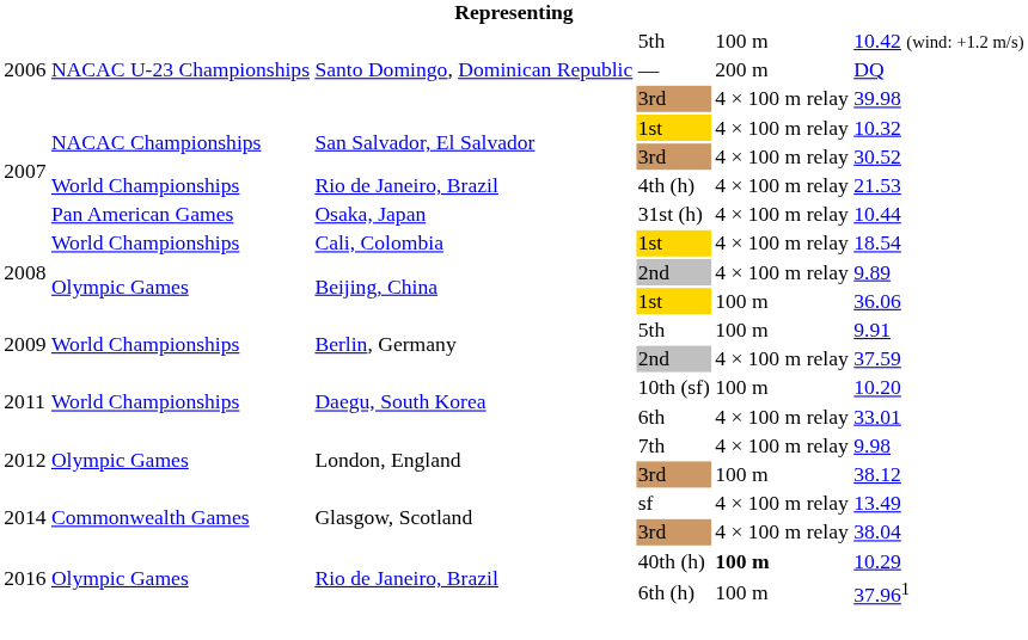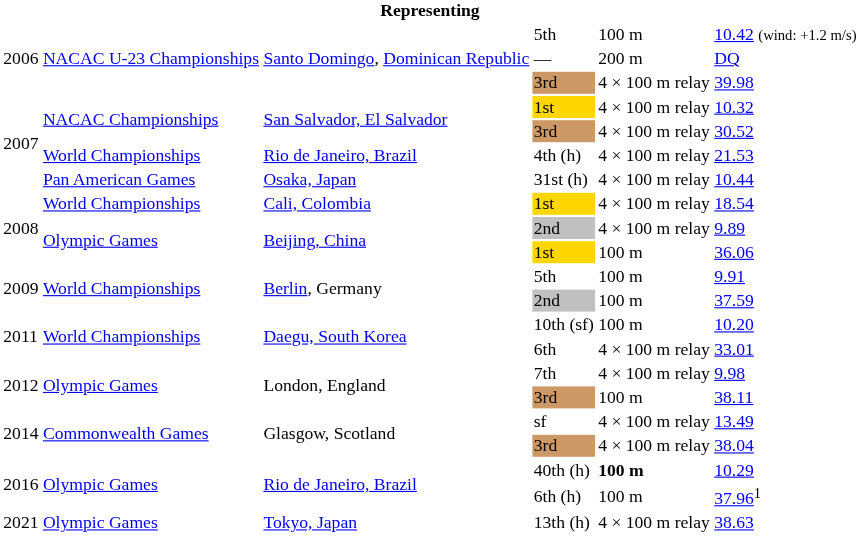Berlin, Germany / 2nd | column 5: 4 × 100 m relay -> 100 m
London, England / 3rd | column 6: 38.12 -> 38.11
+ row: 2021 | Olympic Games | Tokyo, Japan | 13th (h) | 4 × 100 m relay | 38.63
